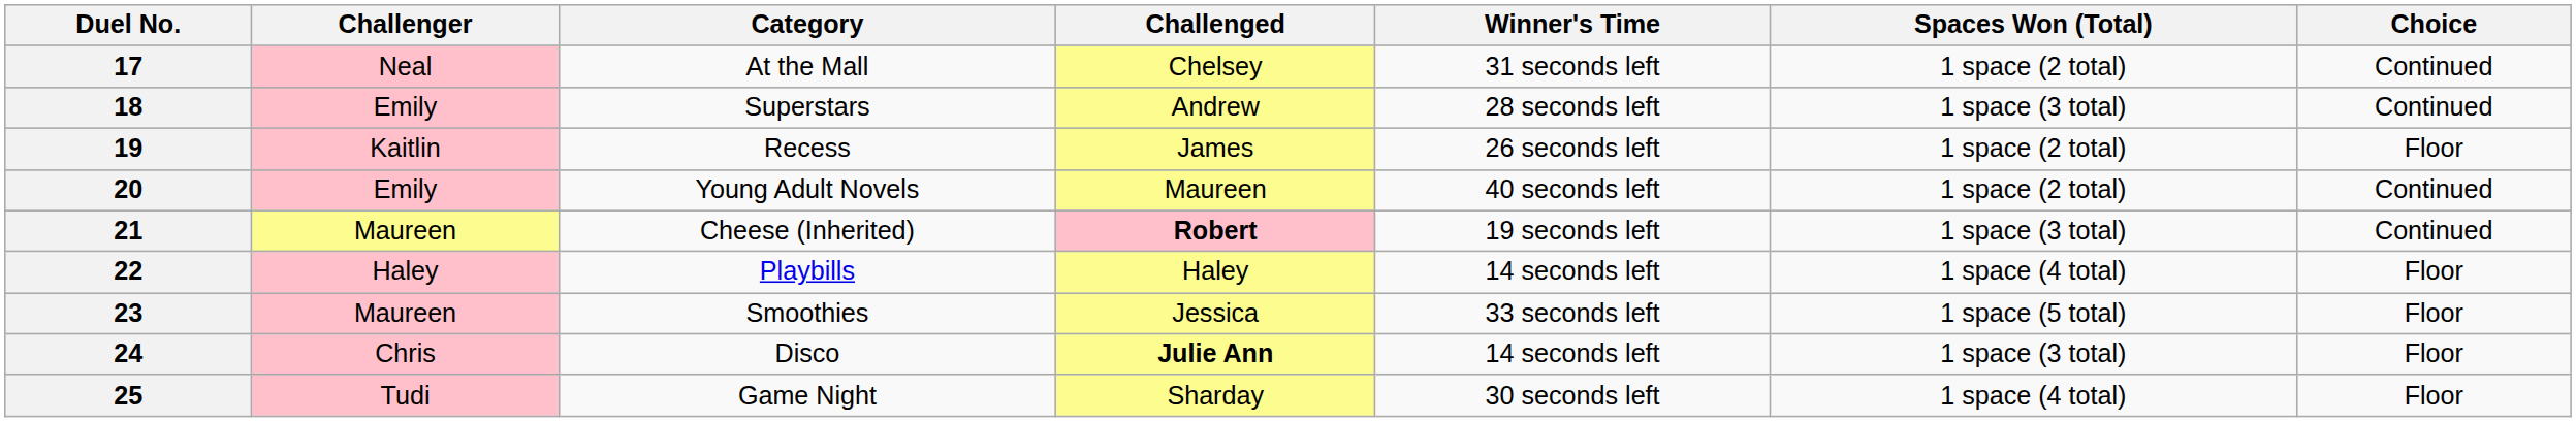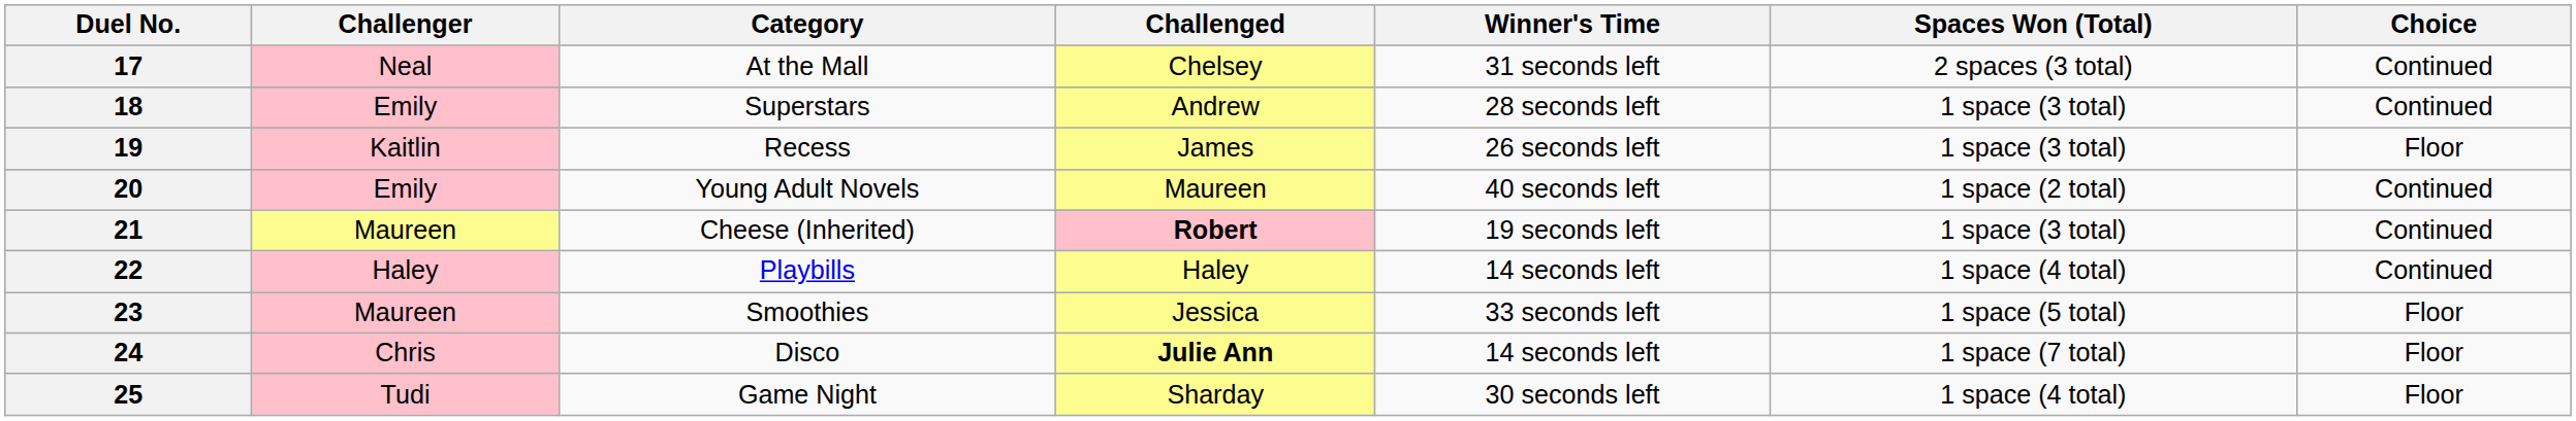17 | Spaces Won (Total): 1 space (2 total) -> 2 spaces (3 total)
19 | Spaces Won (Total): 1 space (2 total) -> 1 space (3 total)
22 | Choice: Floor -> Continued
24 | Spaces Won (Total): 1 space (3 total) -> 1 space (7 total)
